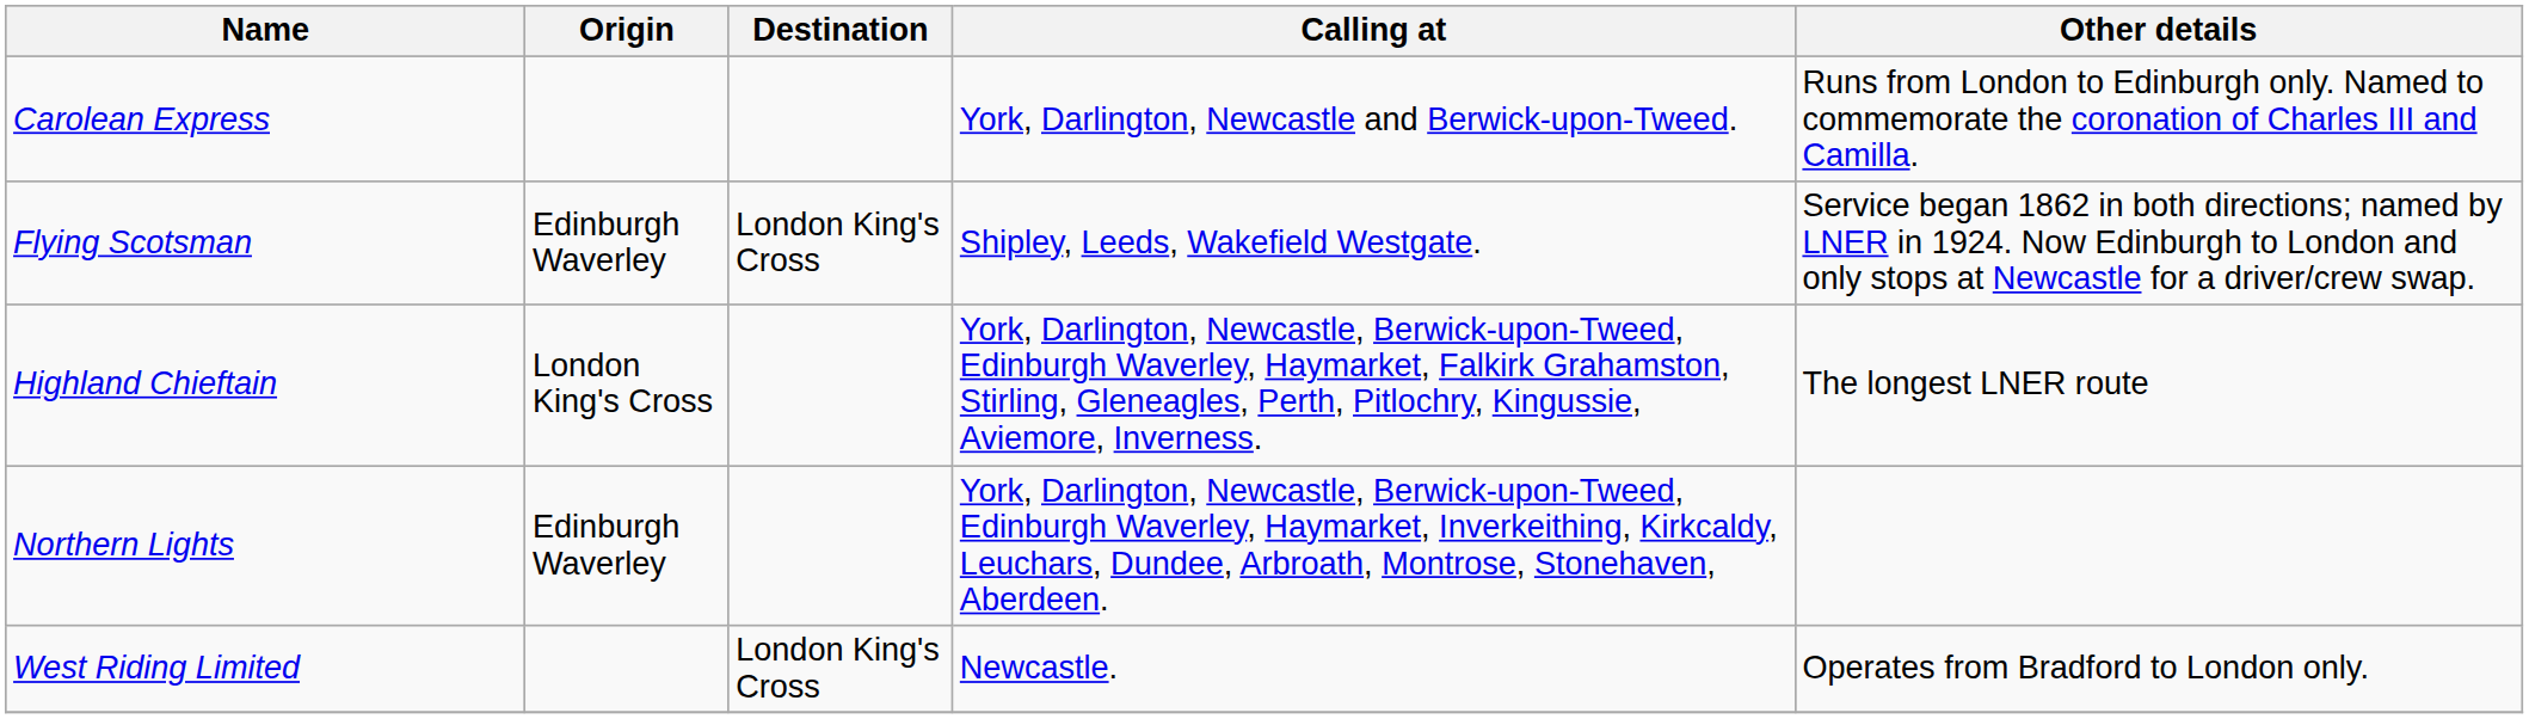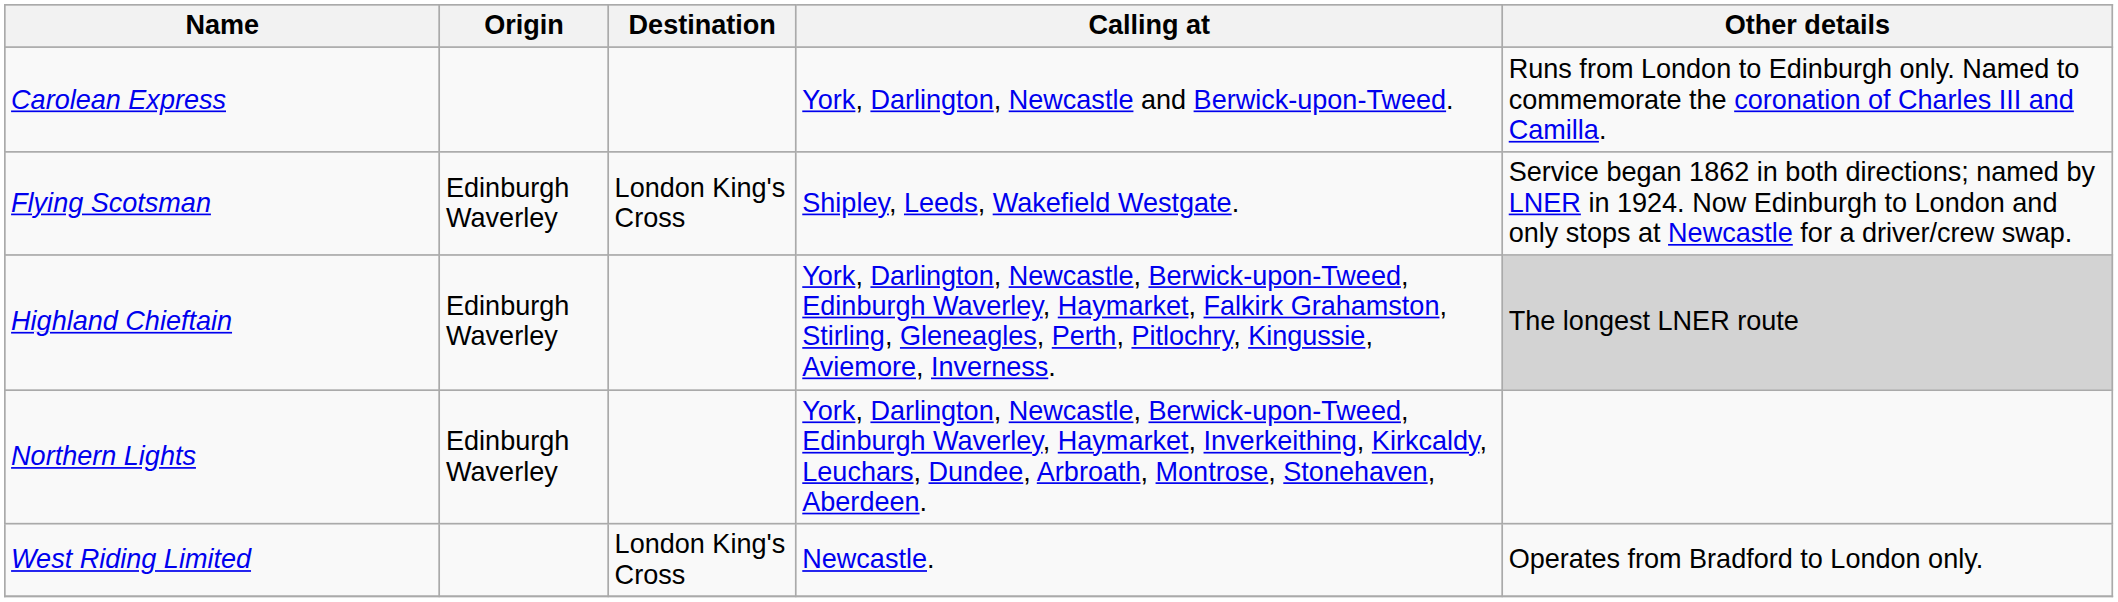Highland Chieftain | Origin: London King's Cross -> Edinburgh Waverley
Highland Chieftain | Other details: no background -> lightgrey background
